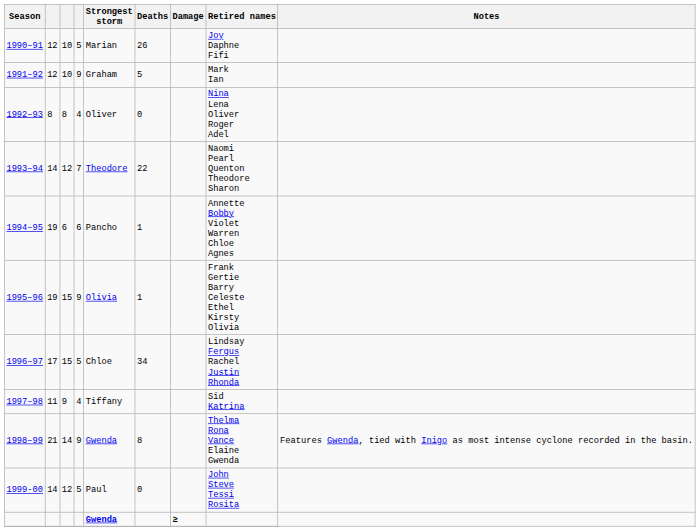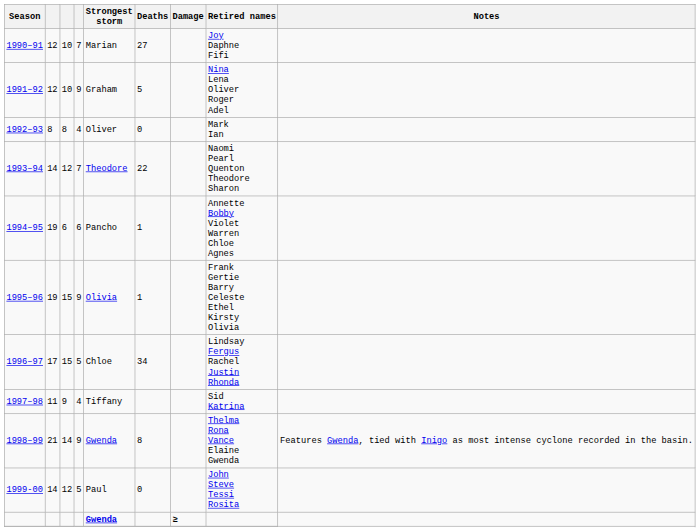1990–91 | column 4: 5 -> 7
1990–91 | Deaths: 26 -> 27
1991–92 | Retired names: Mark Ian -> Nina Lena Oliver Roger Adel
1992–93 | Retired names: Nina Lena Oliver Roger Adel -> Mark Ian
